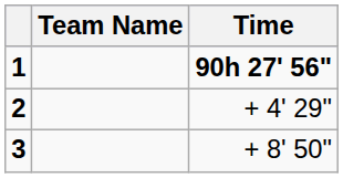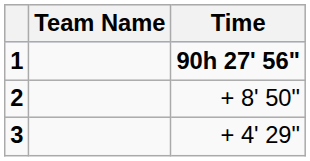2 | Time: + 4' 29" -> + 8' 50"
3 | Time: + 8' 50" -> + 4' 29"
